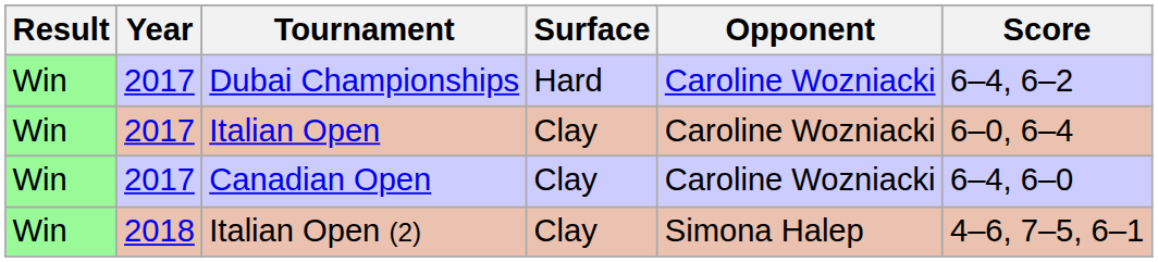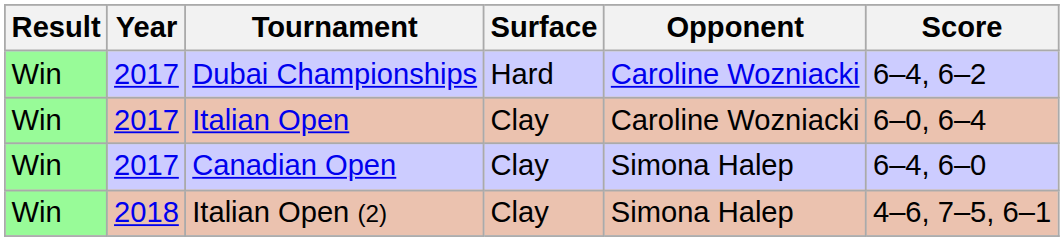Canadian Open | Opponent: Caroline Wozniacki -> Simona Halep
